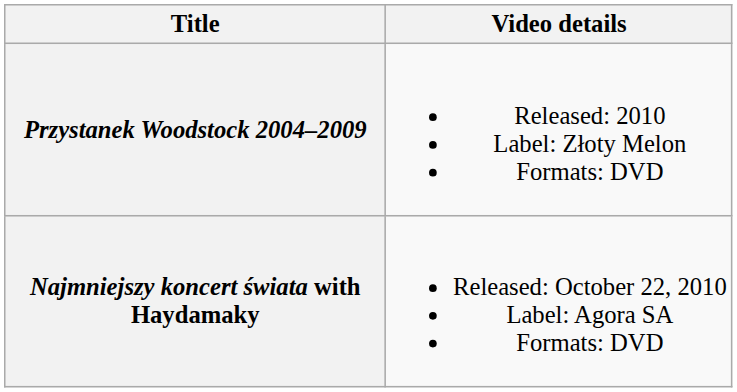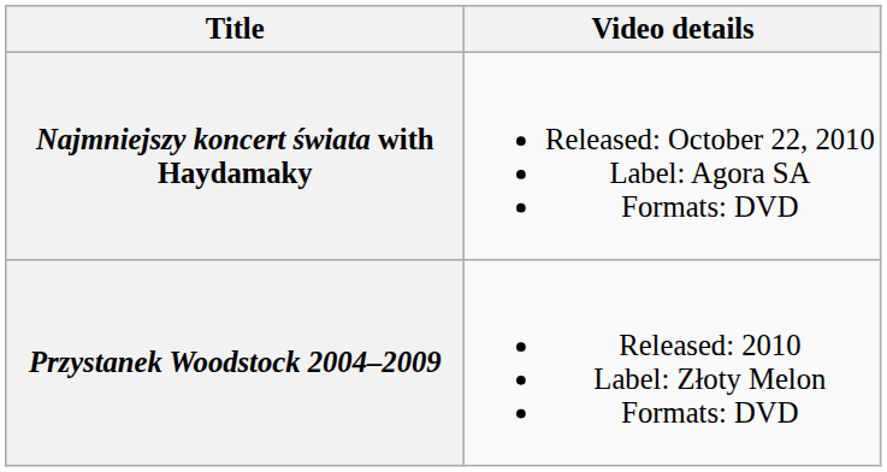rows swapped: Przystanek Woodstock 2004–2009 <-> Najmniejszy koncert świata with Haydamaky
